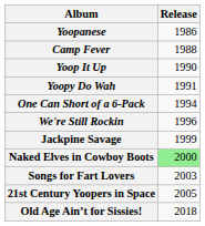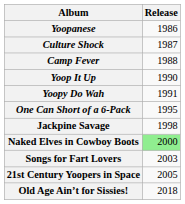+ row: Culture Shock | 1987
One Can Short of a 6-Pack | Release: 1994 -> 1995
- row: We're Still Rockin | 1996
Jackpine Savage | Release: 1999 -> 1998
